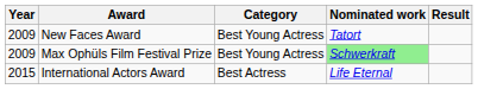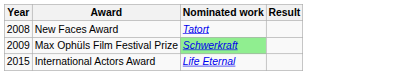- column: Category | Best Young Actress | Best Young Actress | Best Actress
New Faces Award | Year: 2009 -> 2008
